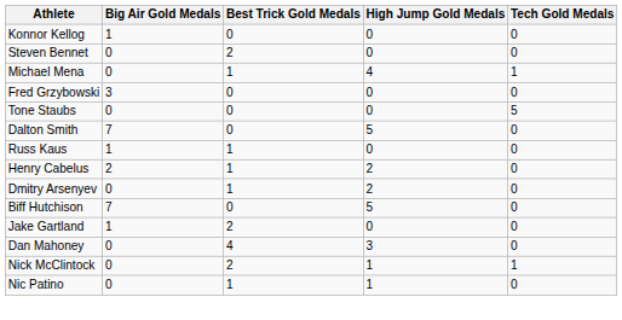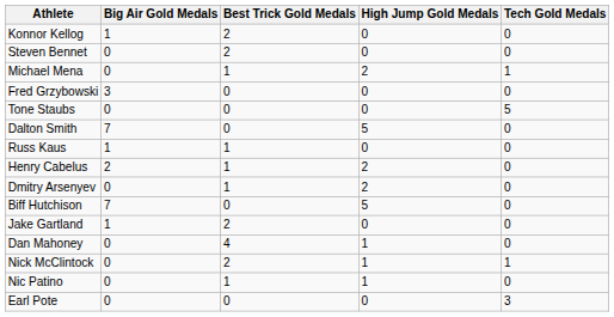Konnor Kellog | Best Trick Gold Medals: 0 -> 2
Michael Mena | High Jump Gold Medals: 4 -> 2
Dan Mahoney | High Jump Gold Medals: 3 -> 1
+ row: Earl Pote | 0 | 0 | 0 | 3
